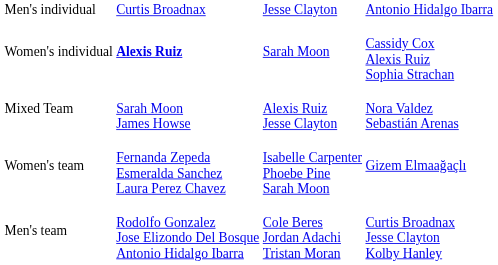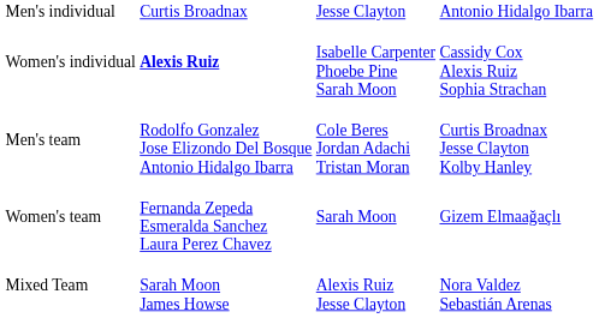Women's individual | column 3: Sarah Moon -> Isabelle Carpenter Phoebe Pine Sarah Moon
rows swapped: Men's team <-> Mixed Team
Women's team | column 3: Isabelle Carpenter Phoebe Pine Sarah Moon -> Sarah Moon
